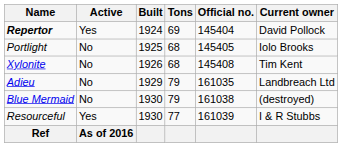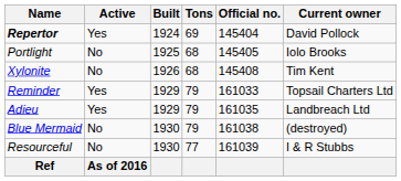+ row: Reminder | Yes | 1929 | 79 | 161033 | Topsail Charters Ltd
Adieu | Active: No -> Yes
Resourceful | Active: Yes -> No
